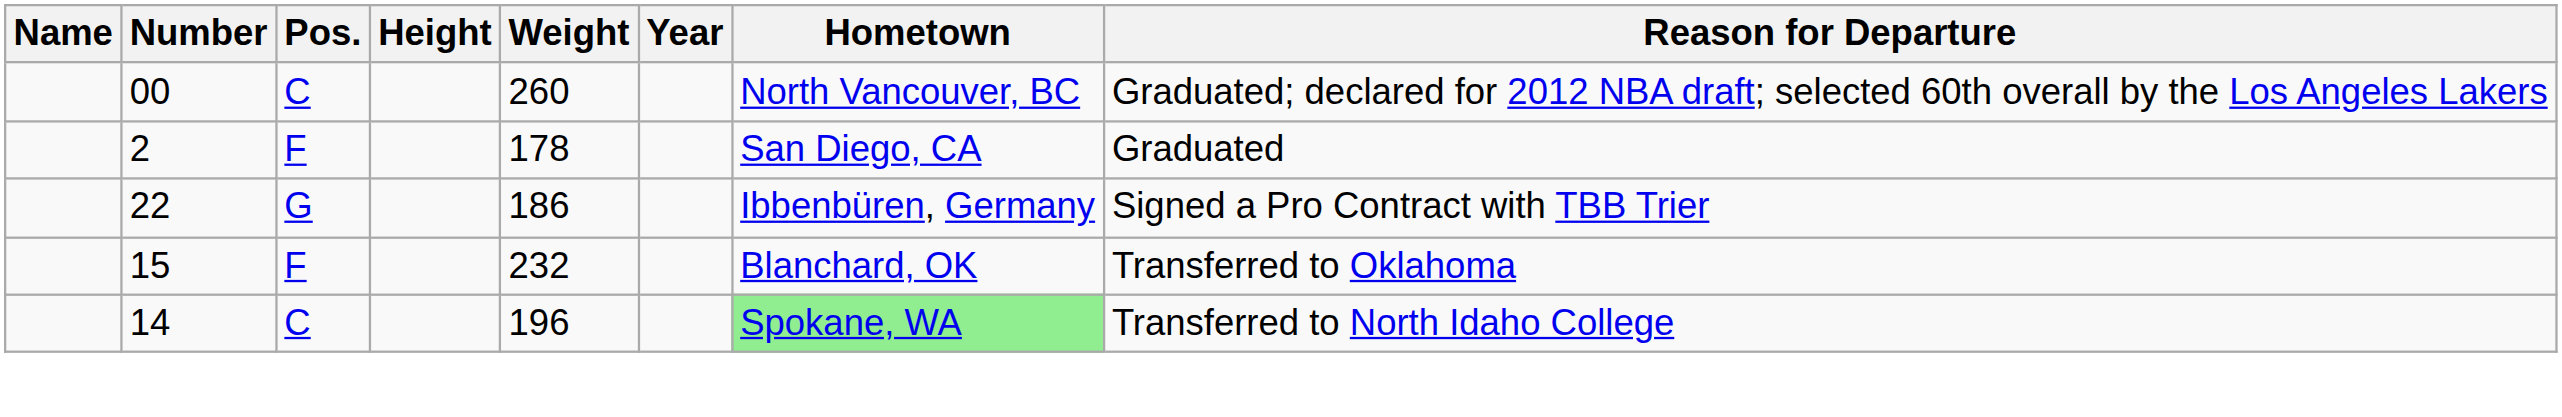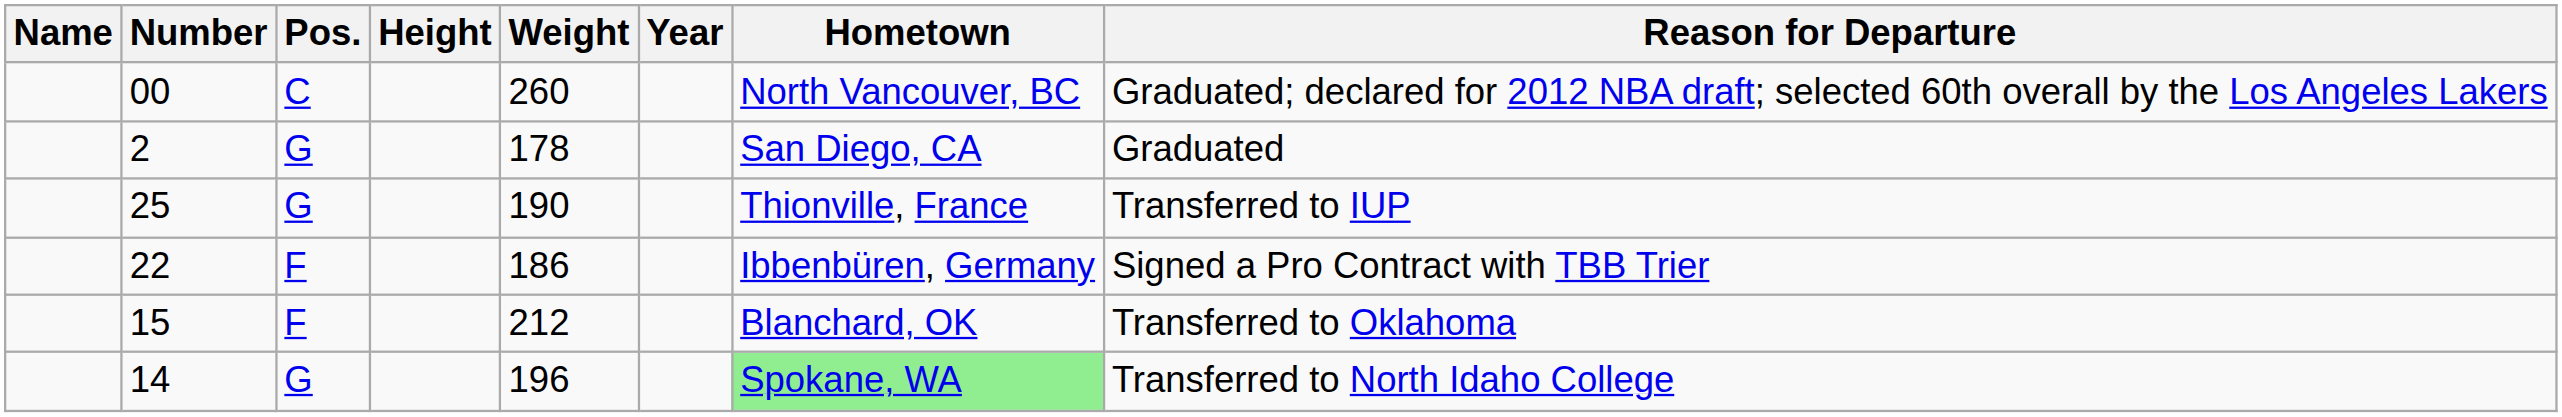2 | Pos.: F -> G
+ row: 25 | G | 190 | Thionville, France | Transferred to IUP
22 | Pos.: G -> F
15 | Weight: 232 -> 212
14 | Pos.: C -> G
